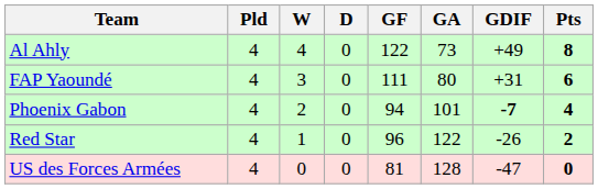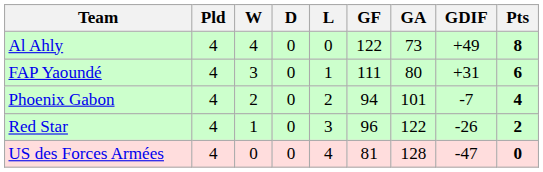+ column: L | 0 | 1 | 2 | 3 | 4
Phoenix Gabon | GDIF: bold -> normal
